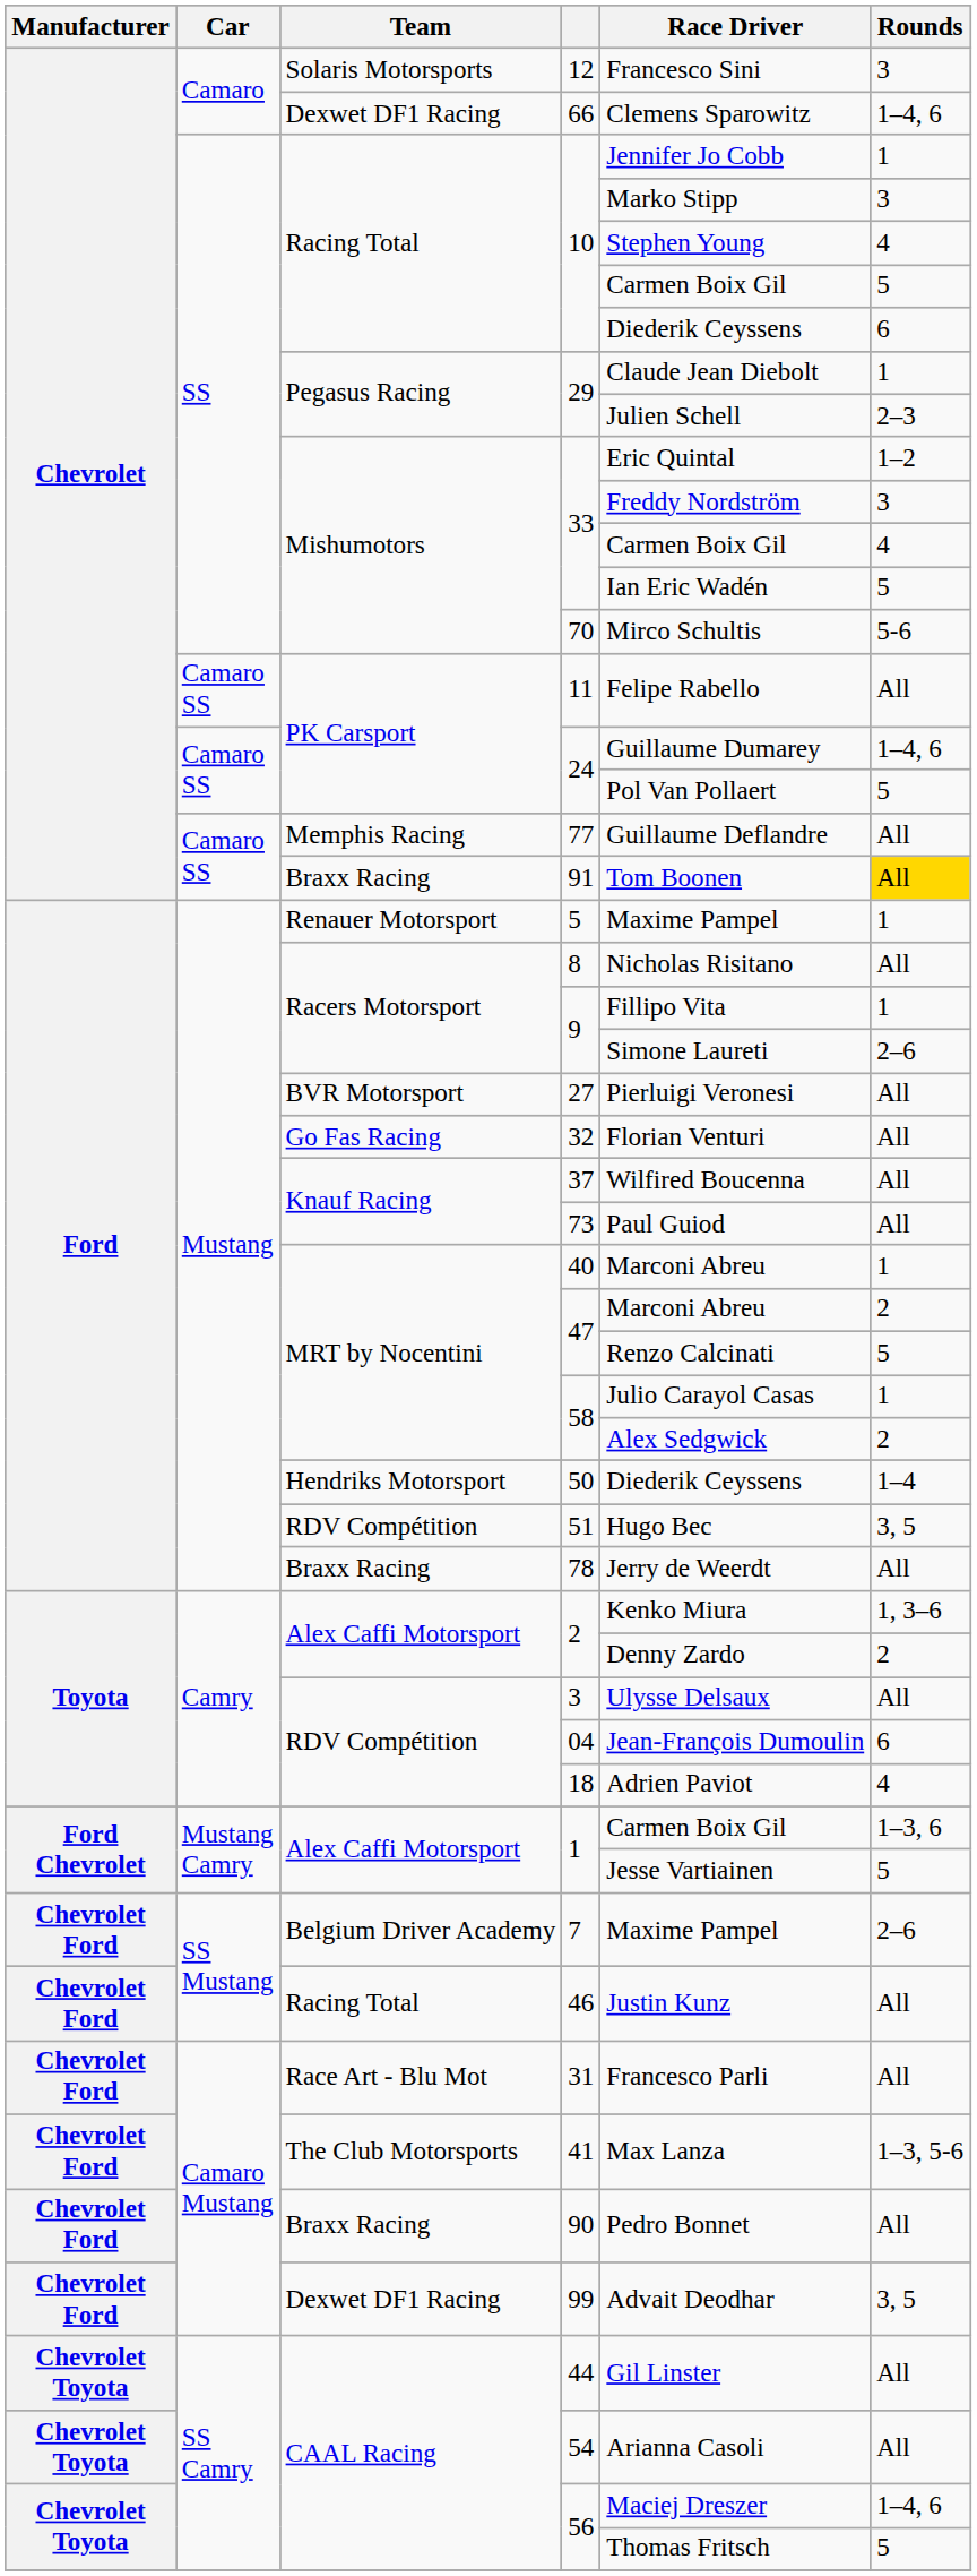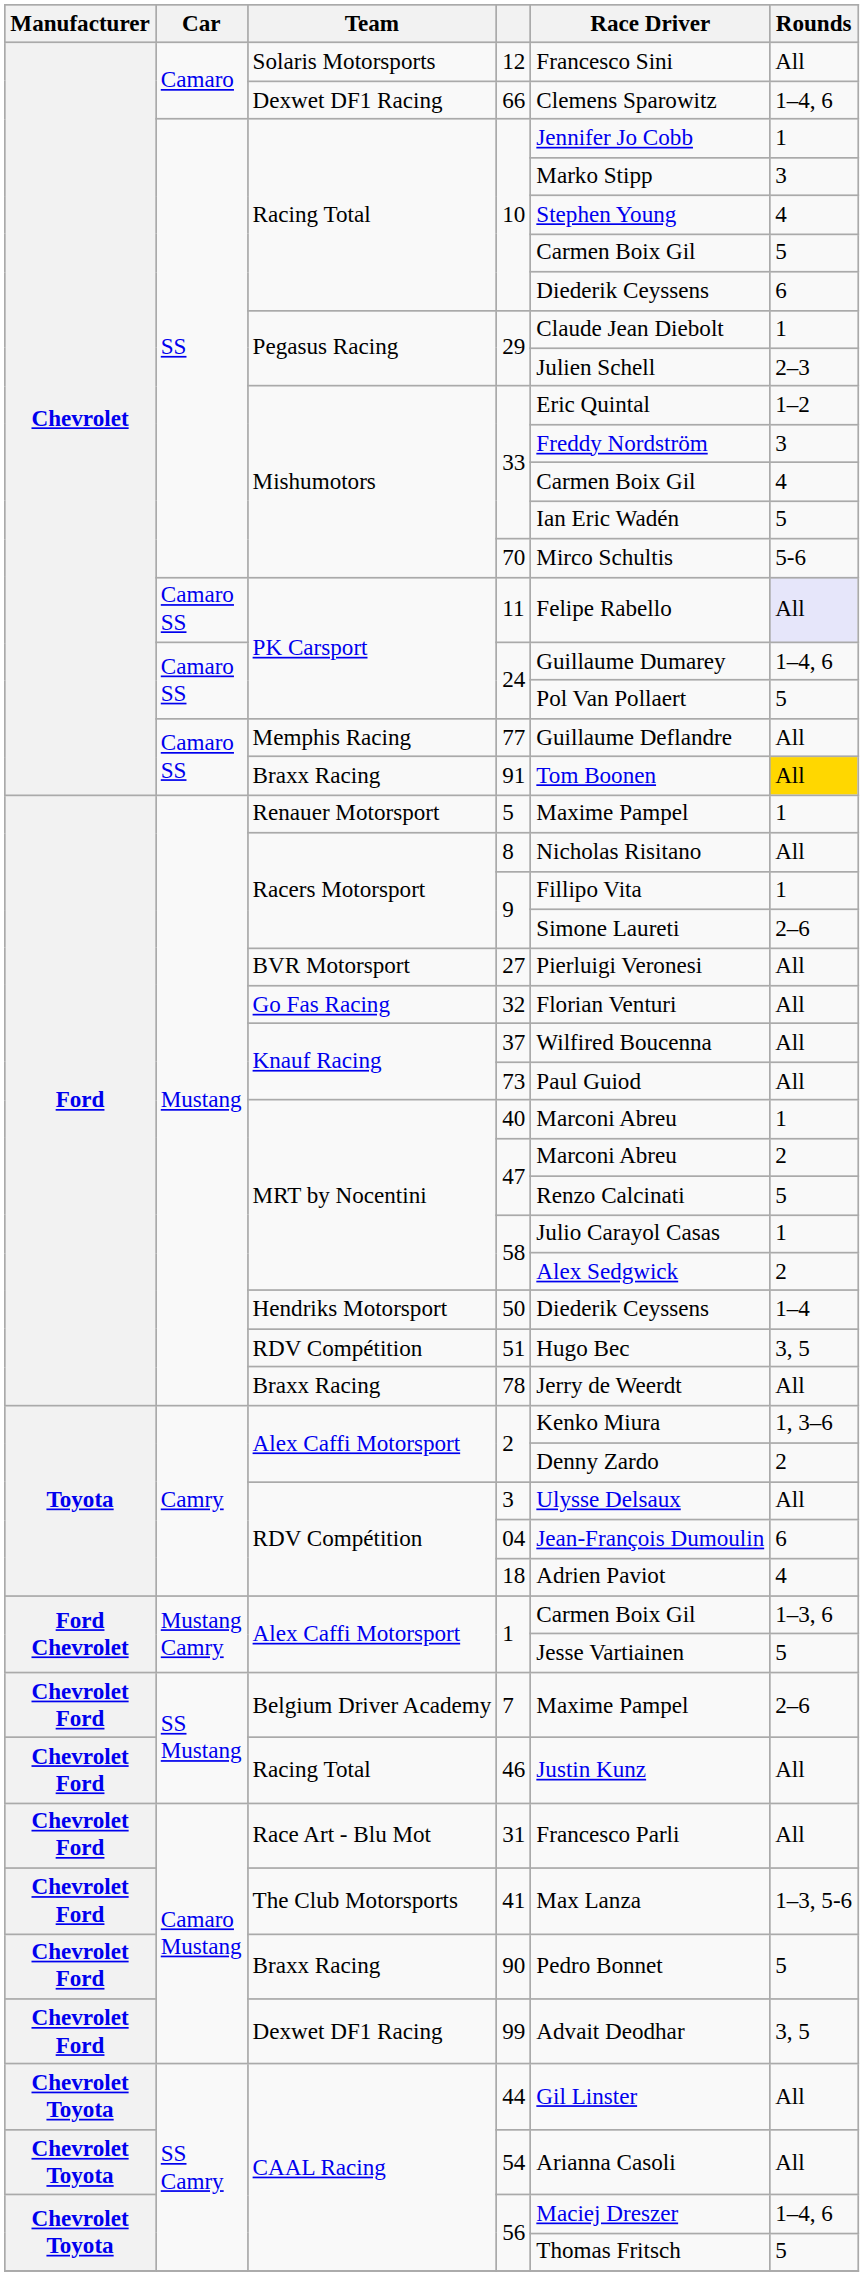12 | Rounds: 3 -> All
11 | Rounds: no background -> lavender background
90 | Rounds: All -> 5
